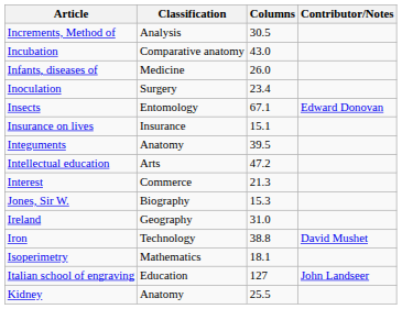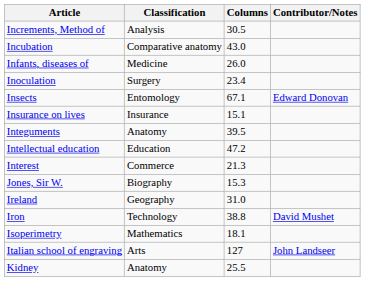Intellectual education | Classification: Arts -> Education
Italian school of engraving | Classification: Education -> Arts
